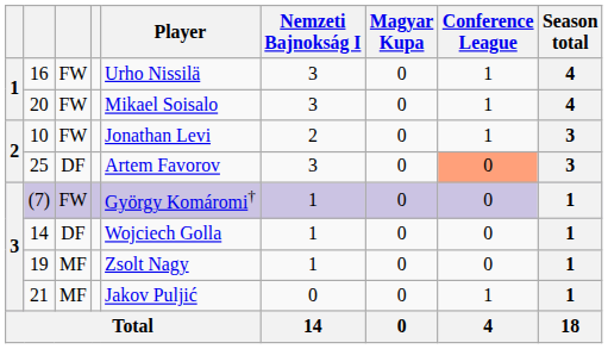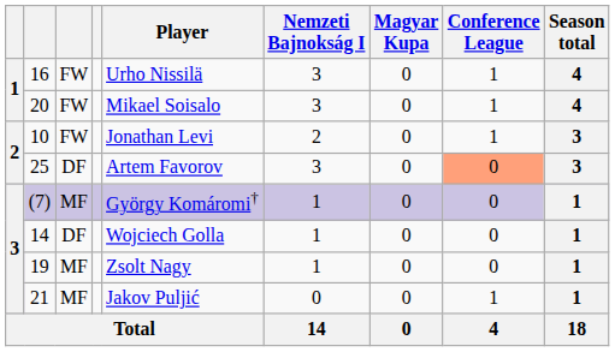(7) | column 3: FW -> MF
